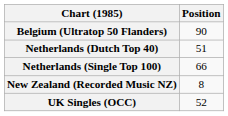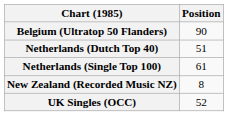Netherlands (Single Top 100) | Position: 66 -> 61
